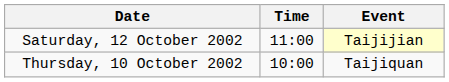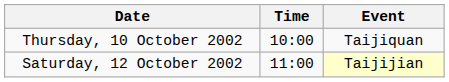rows swapped: Thursday, 10 October 2002 <-> Saturday, 12 October 2002
